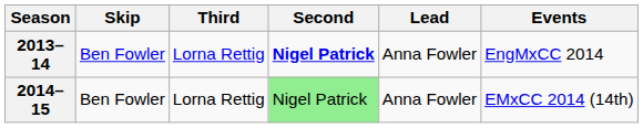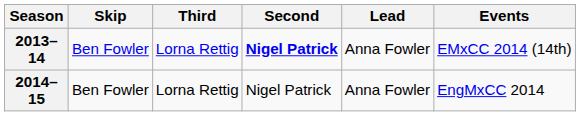2013–14 | Events: EngMxCC 2014 -> EMxCC 2014 (14th)
2014–15 | Second: lightgreen background -> no background
2014–15 | Events: EMxCC 2014 (14th) -> EngMxCC 2014
